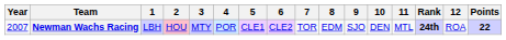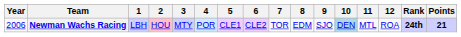columns swapped: 12 <-> Rank
Newman Wachs Racing | Year: 2007 -> 2006
Newman Wachs Racing | 10: no background -> lightblue background
Newman Wachs Racing | Points: 22 -> 21
